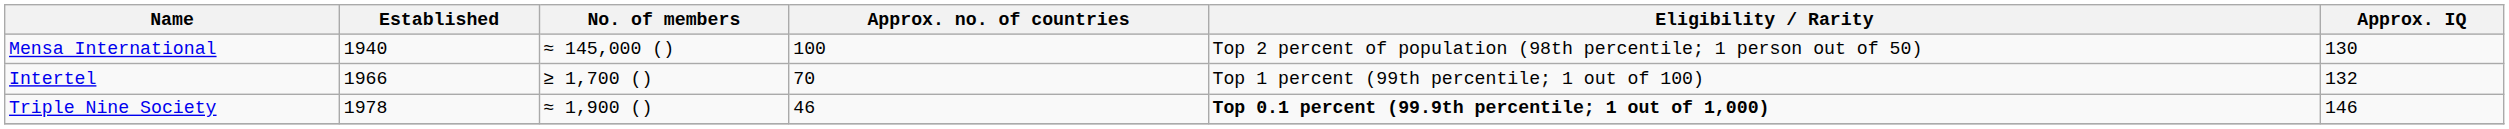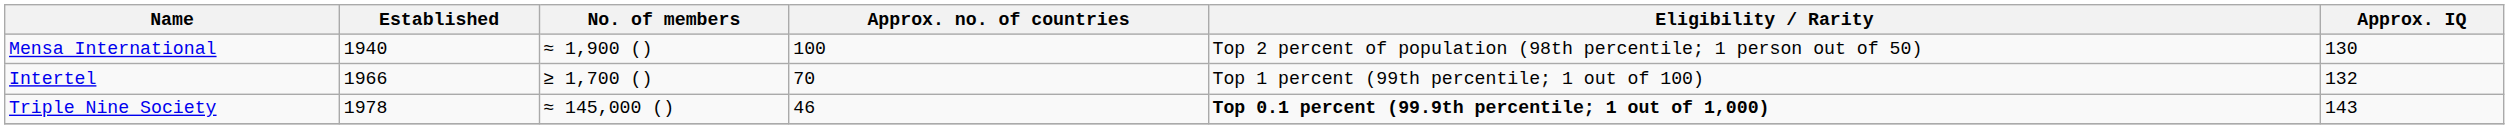Mensa International | No. of members: ≈ 145,000 () -> ≈ 1,900 ()
Triple Nine Society | No. of members: ≈ 1,900 () -> ≈ 145,000 ()
Triple Nine Society | Approx. IQ: 146 -> 143
